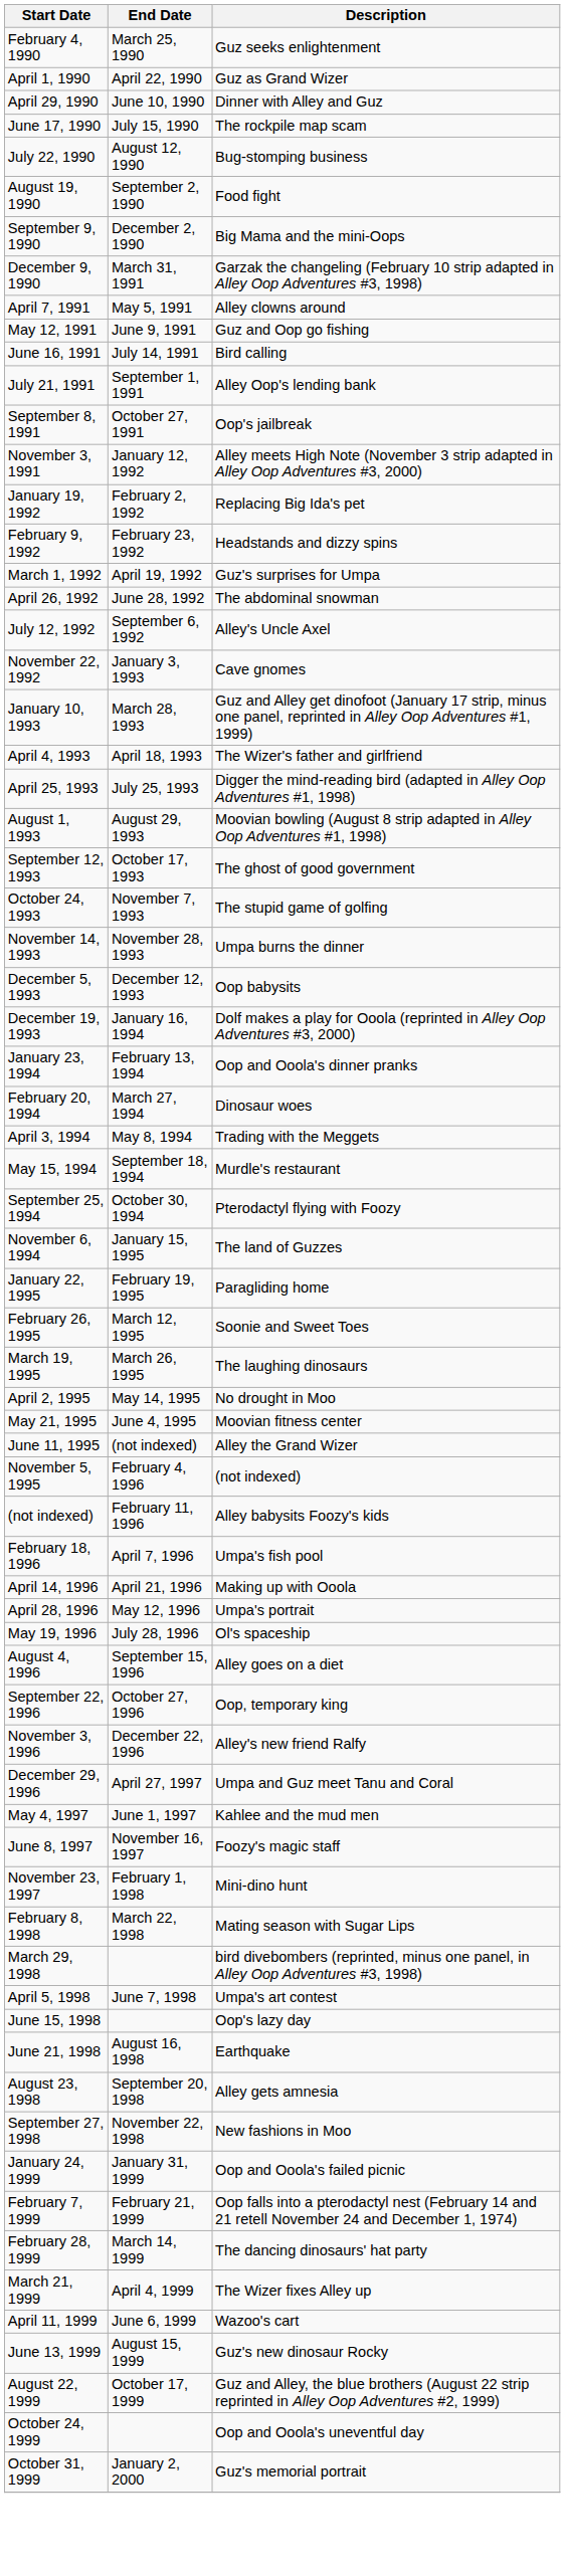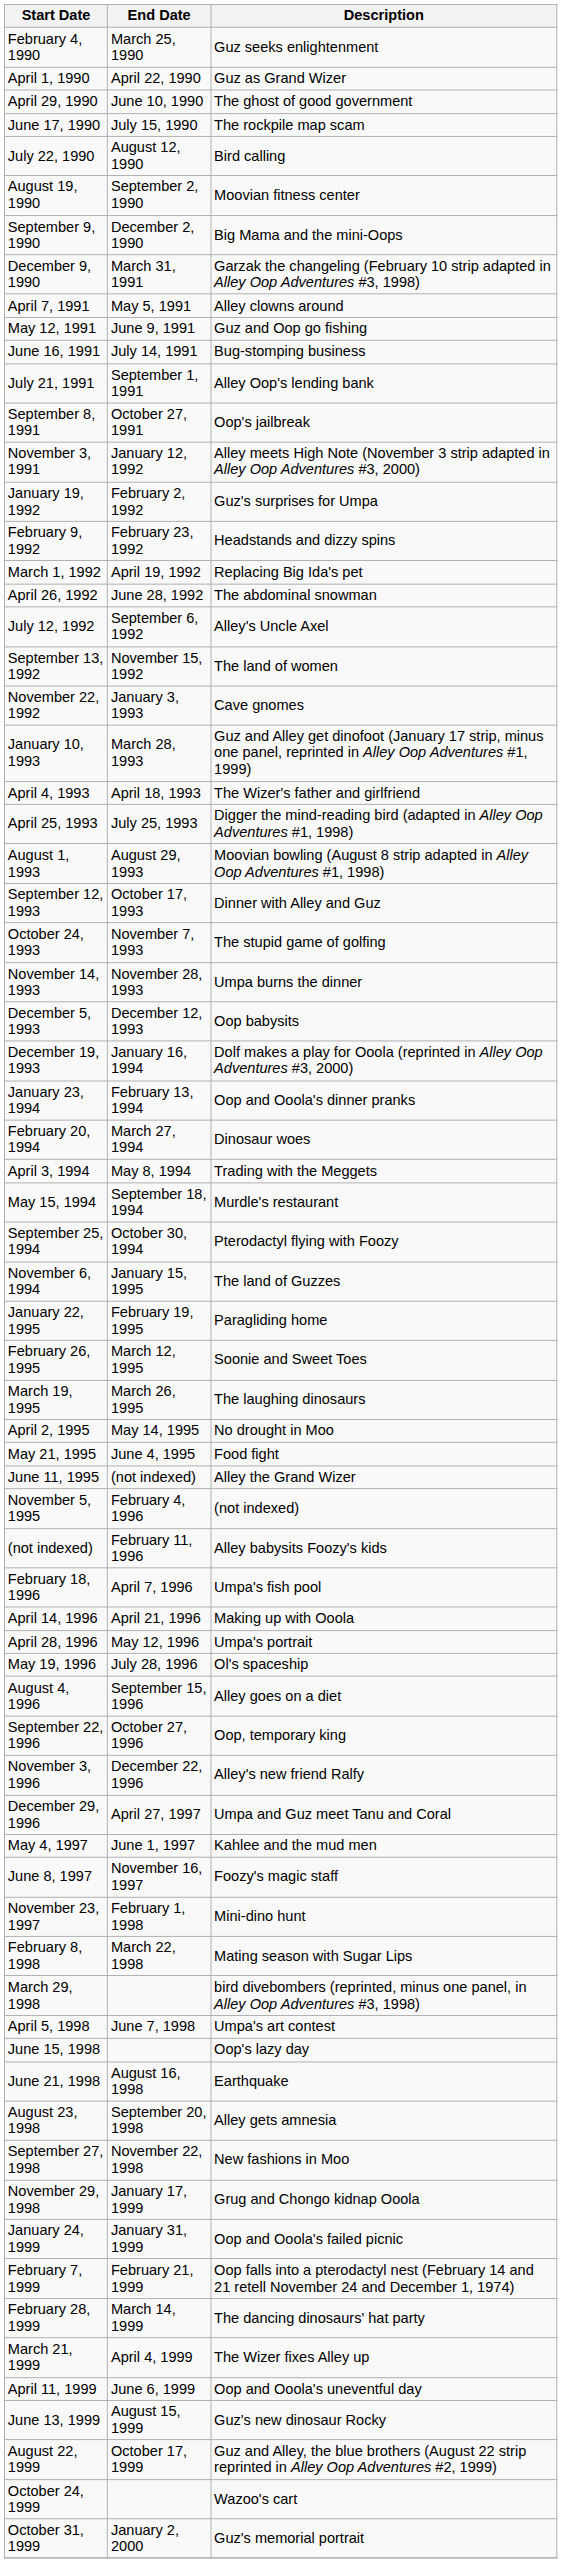April 29, 1990 | Description: Dinner with Alley and Guz -> The ghost of good government
July 22, 1990 | Description: Bug-stomping business -> Bird calling
August 19, 1990 | Description: Food fight -> Moovian fitness center
June 16, 1991 | Description: Bird calling -> Bug-stomping business
January 19, 1992 | Description: Replacing Big Ida's pet -> Guz's surprises for Umpa
March 1, 1992 | Description: Guz's surprises for Umpa -> Replacing Big Ida's pet
+ row: September 13, 1992 | November 15, 1992 | The land of women
September 12, 1993 | Description: The ghost of good government -> Dinner with Alley and Guz
May 21, 1995 | Description: Moovian fitness center -> Food fight
+ row: November 29, 1998 | January 17, 1999 | Grug and Chongo kidnap Ooola
April 11, 1999 | Description: Wazoo's cart -> Oop and Ooola's uneventful day
October 24, 1999 | Description: Oop and Ooola's uneventful day -> Wazoo's cart
